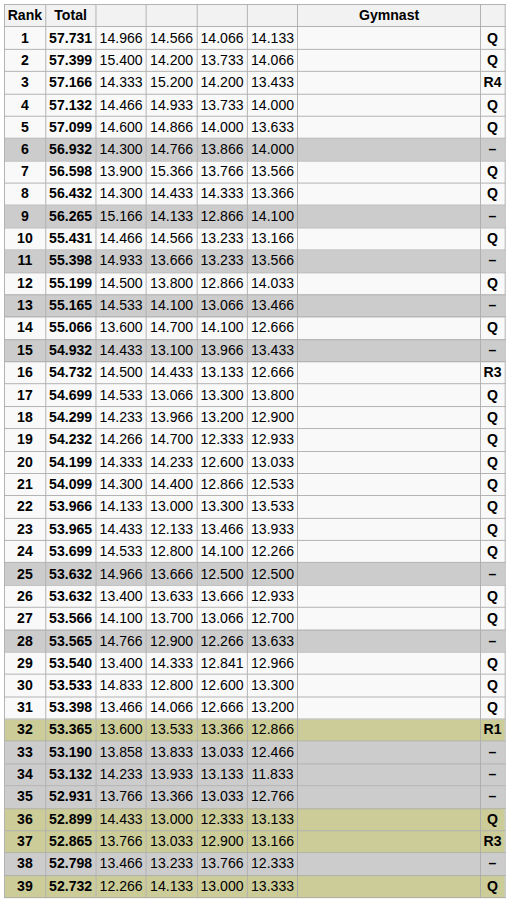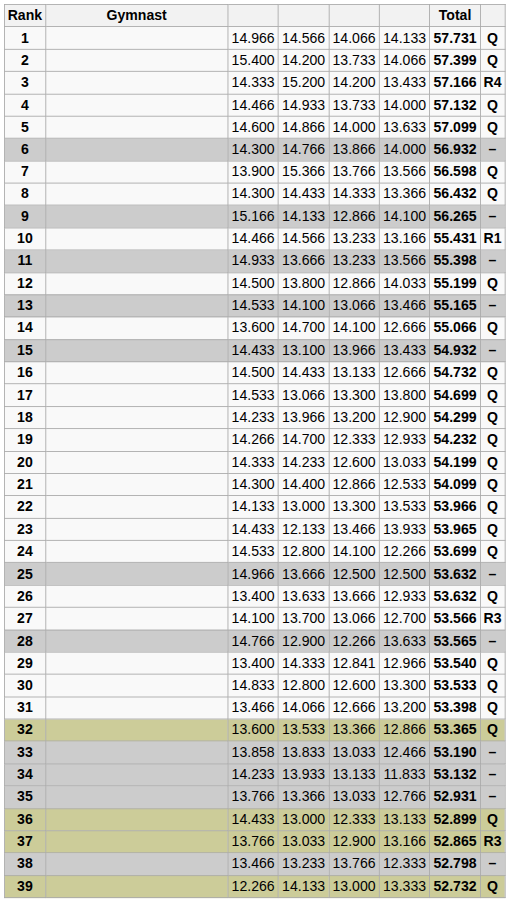columns swapped: Gymnast <-> Total
10 | column 8: Q -> R1
16 | column 8: R3 -> Q
27 | column 8: Q -> R3
32 | column 8: R1 -> Q
